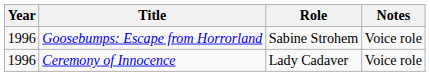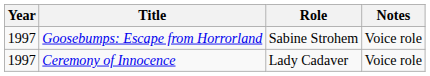Goosebumps: Escape from Horrorland | Year: 1996 -> 1997
Ceremony of Innocence | Year: 1996 -> 1997
